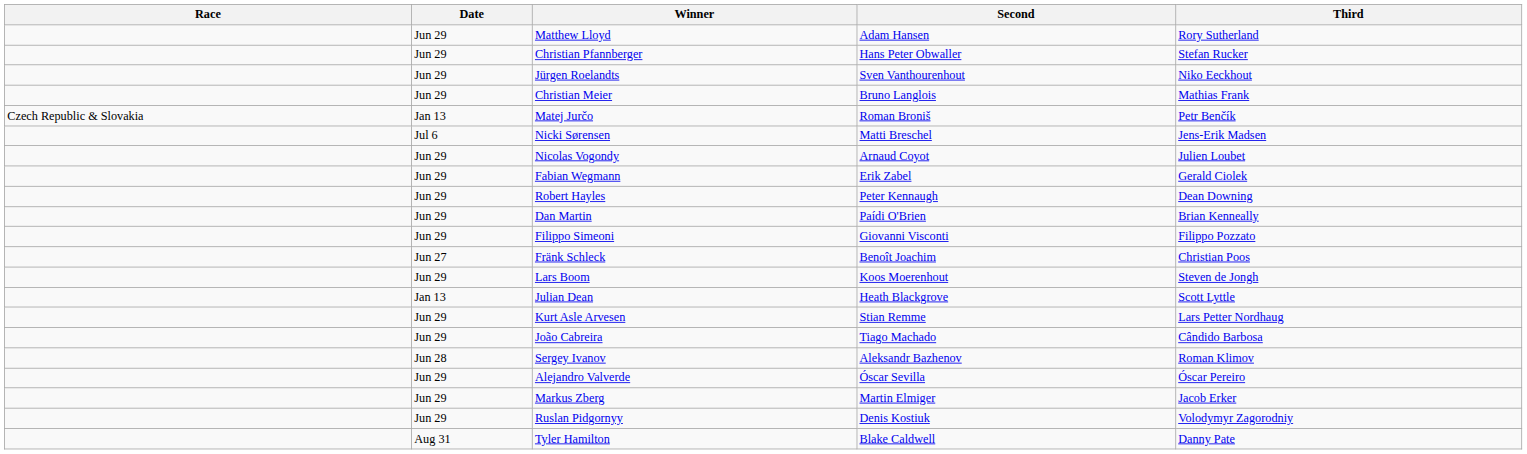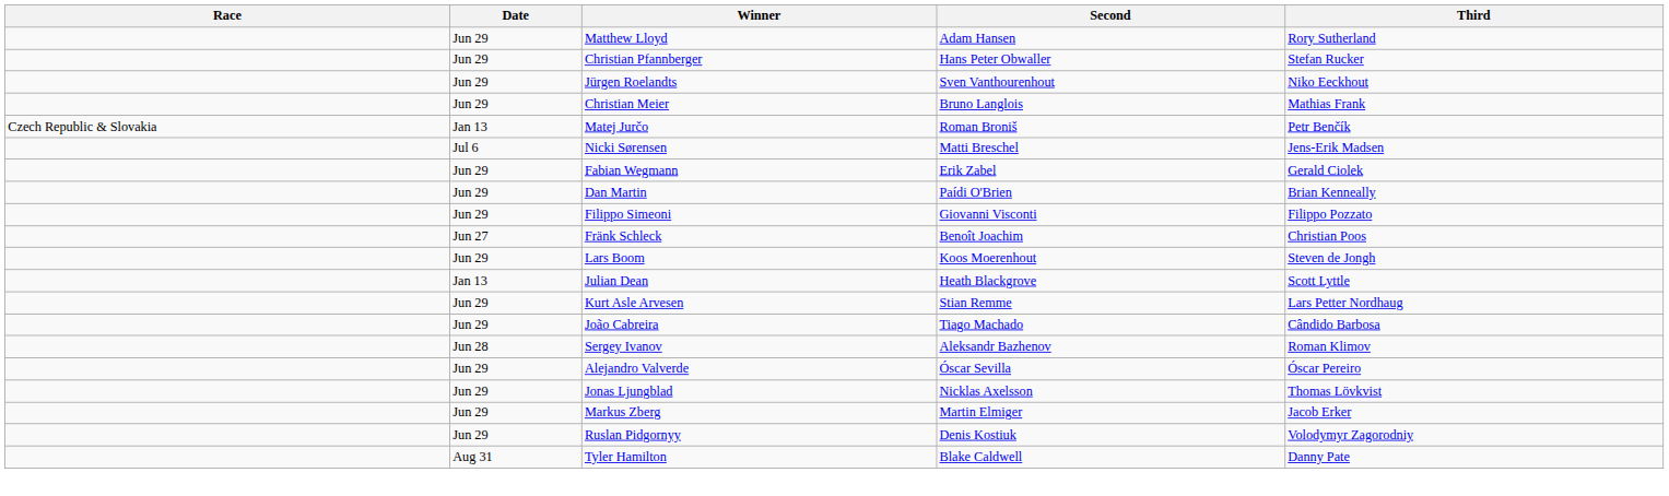- row: Jun 29 | Nicolas Vogondy | Arnaud Coyot | Julien Loubet
- row: Jun 29 | Robert Hayles | Peter Kennaugh | Dean Downing
+ row: Jun 29 | Jonas Ljungblad | Nicklas Axelsson | Thomas Lövkvist
